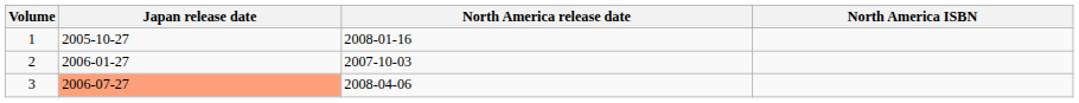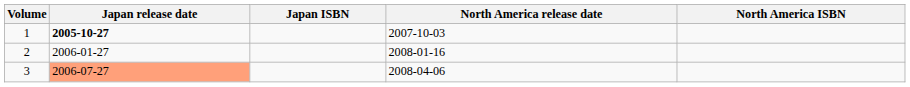+ column: Japan ISBN
1 | Japan release date: normal -> bold
1 | North America release date: 2008-01-16 -> 2007-10-03
2 | North America release date: 2007-10-03 -> 2008-01-16
